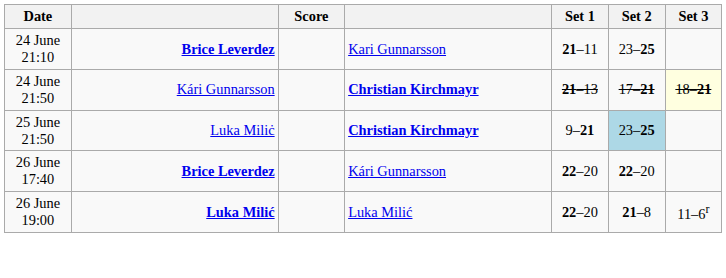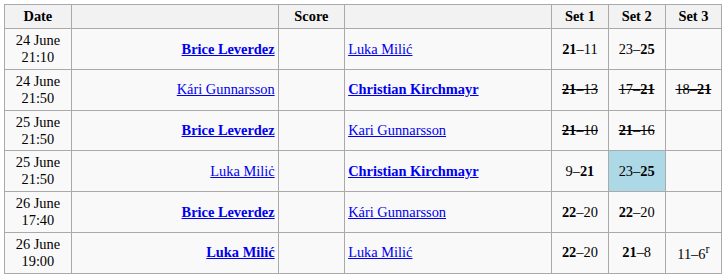24 June 21:10 | column 4: Kari Gunnarsson -> Luka Milić
24 June 21:50 | Set 3: lightyellow background -> no background
+ row: 25 June 21:50 | Brice Leverdez | Kari Gunnarsson | 21–10 | 21–16
